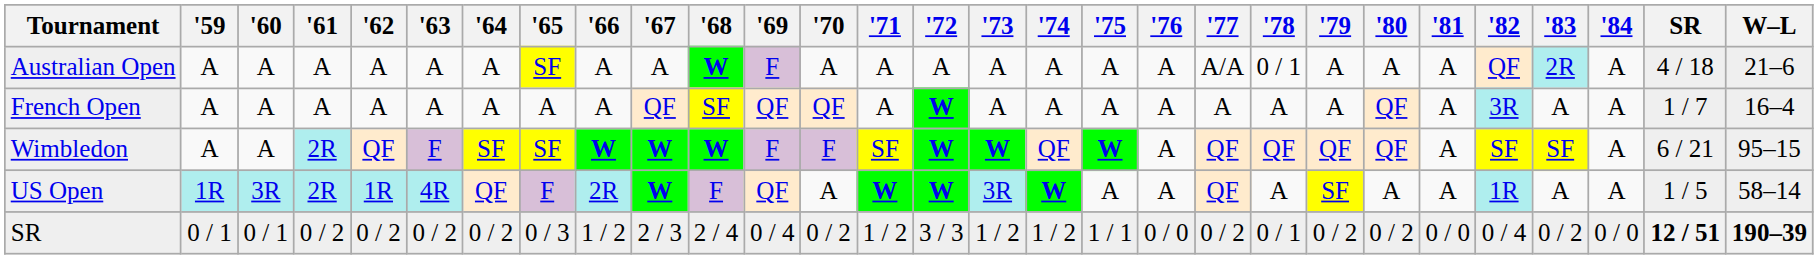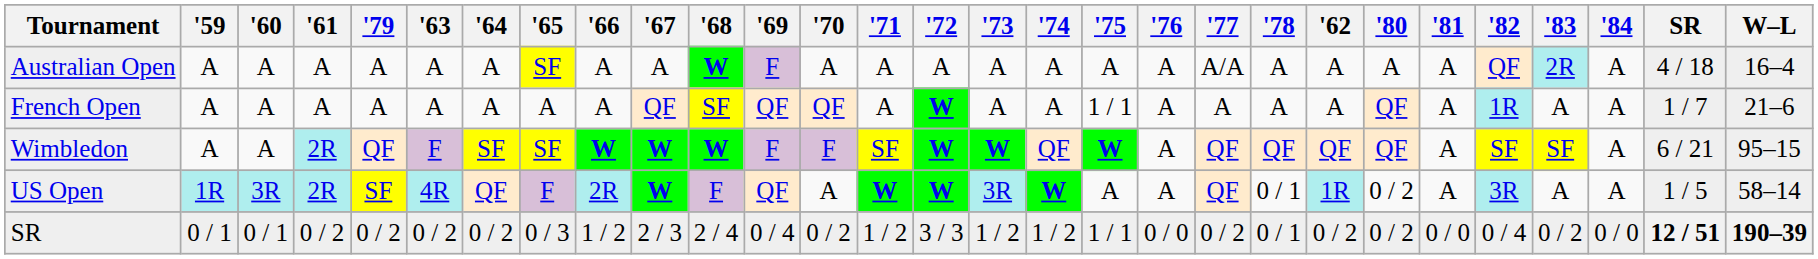columns swapped: '62 <-> '79
Australian Open | '78: 0 / 1 -> A
Australian Open | W–L: 21–6 -> 16–4
French Open | '75: A -> 1 / 1
French Open | '82: 3R -> 1R
French Open | W–L: 16–4 -> 21–6
US Open | '78: A -> 0 / 1
US Open | '80: A -> 0 / 2
US Open | '82: 1R -> 3R
